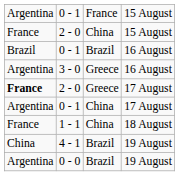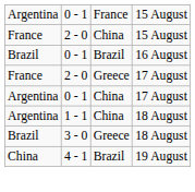- row: Argentina | 3 - 0 | Greece | 16 August
2 - 0 / 17 August | column 1: bold -> normal
1 - 1 | column 1: France -> Argentina
+ row: Brazil | 3 - 0 | Greece | 18 August
- row: Argentina | 0 - 0 | Brazil | 19 August
